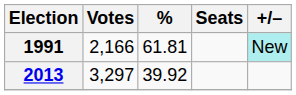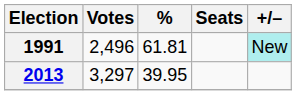1991 | Votes: 2,166 -> 2,496
2013 | %: 39.92 -> 39.95
